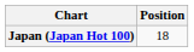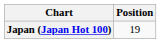Japan (Japan Hot 100) | Position: 18 -> 19
